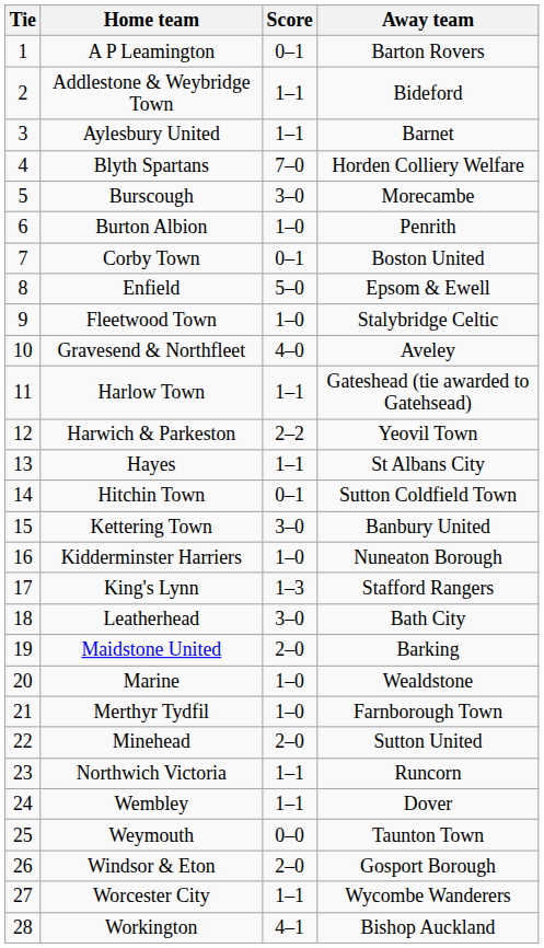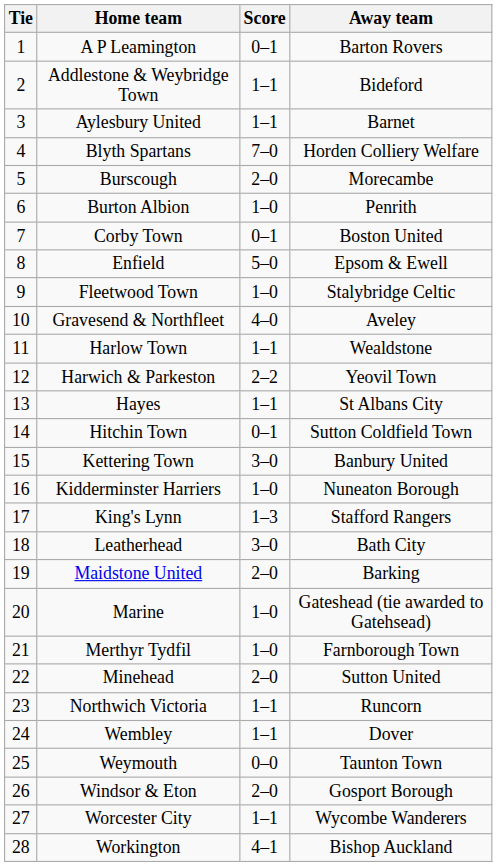Burscough | Score: 3–0 -> 2–0
Harlow Town | Away team: Gateshead (tie awarded to Gatehsead) -> Wealdstone
Marine | Away team: Wealdstone -> Gateshead (tie awarded to Gatehsead)
